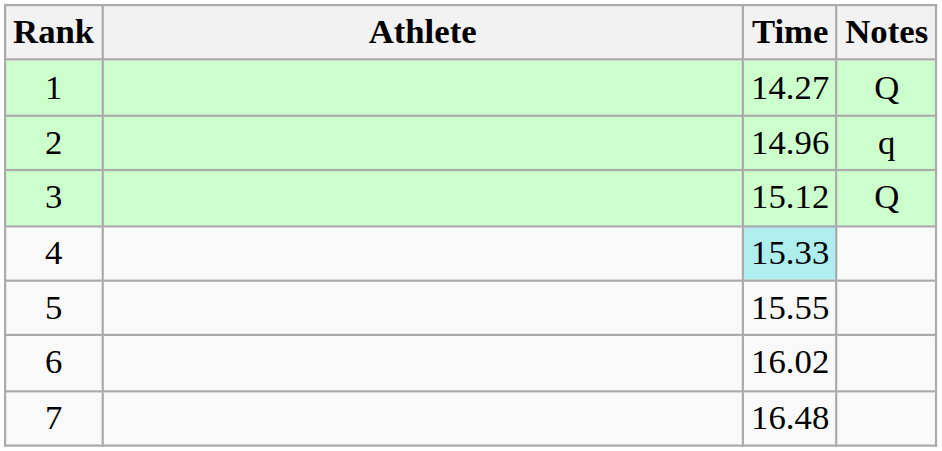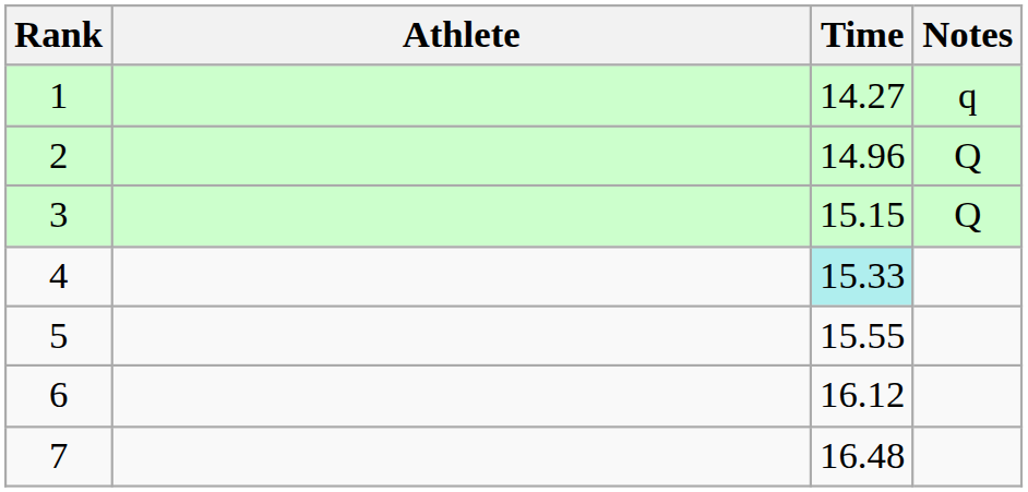1 | Notes: Q -> q
2 | Notes: q -> Q
3 | Time: 15.12 -> 15.15
6 | Time: 16.02 -> 16.12
